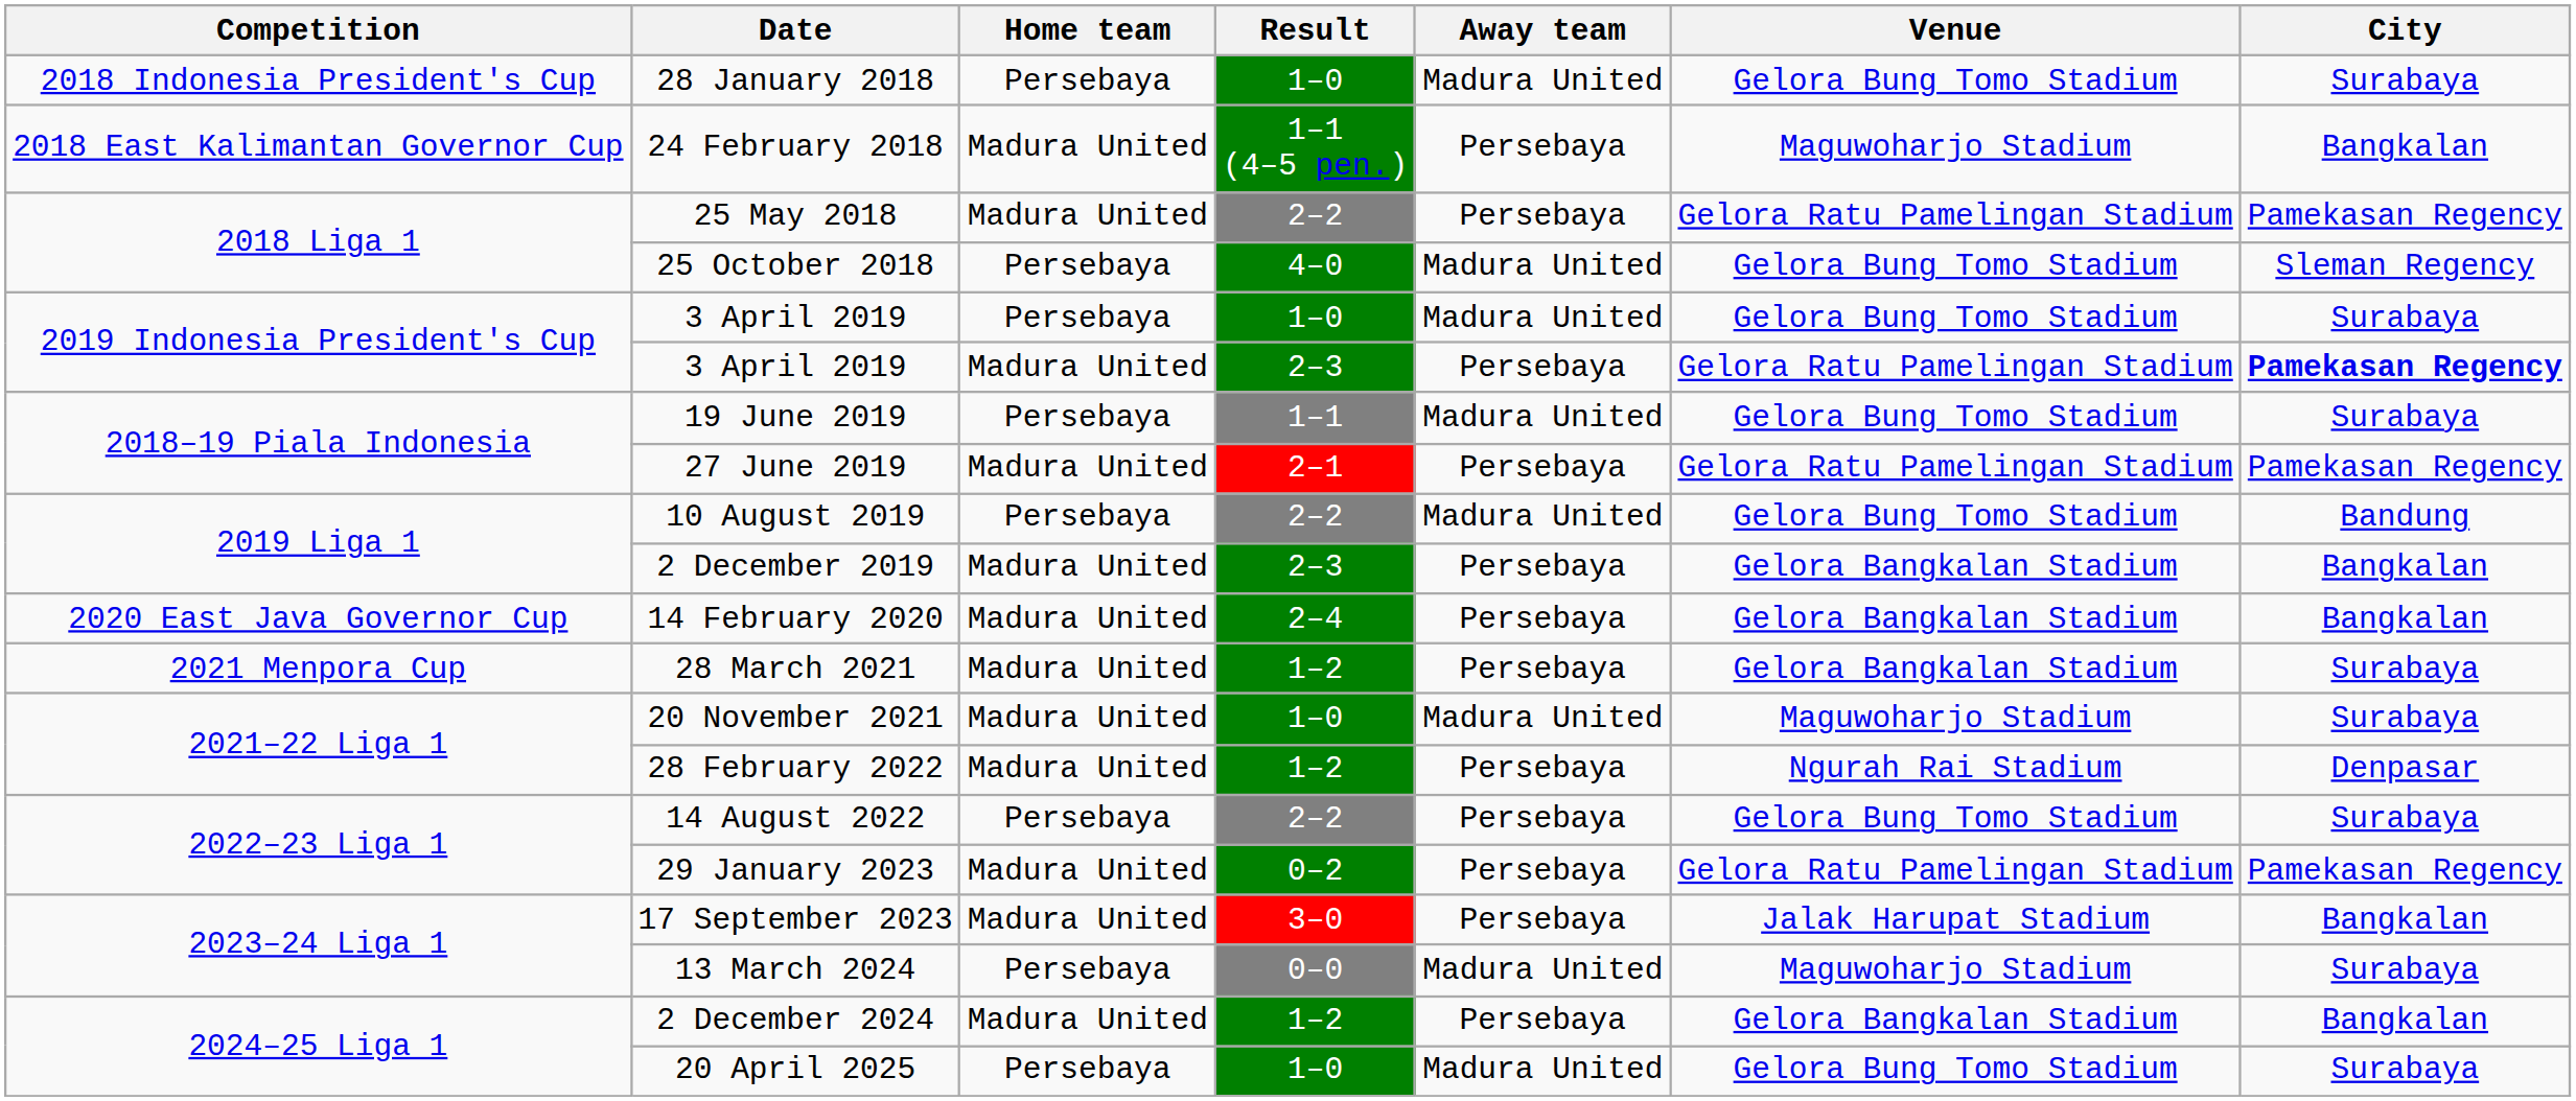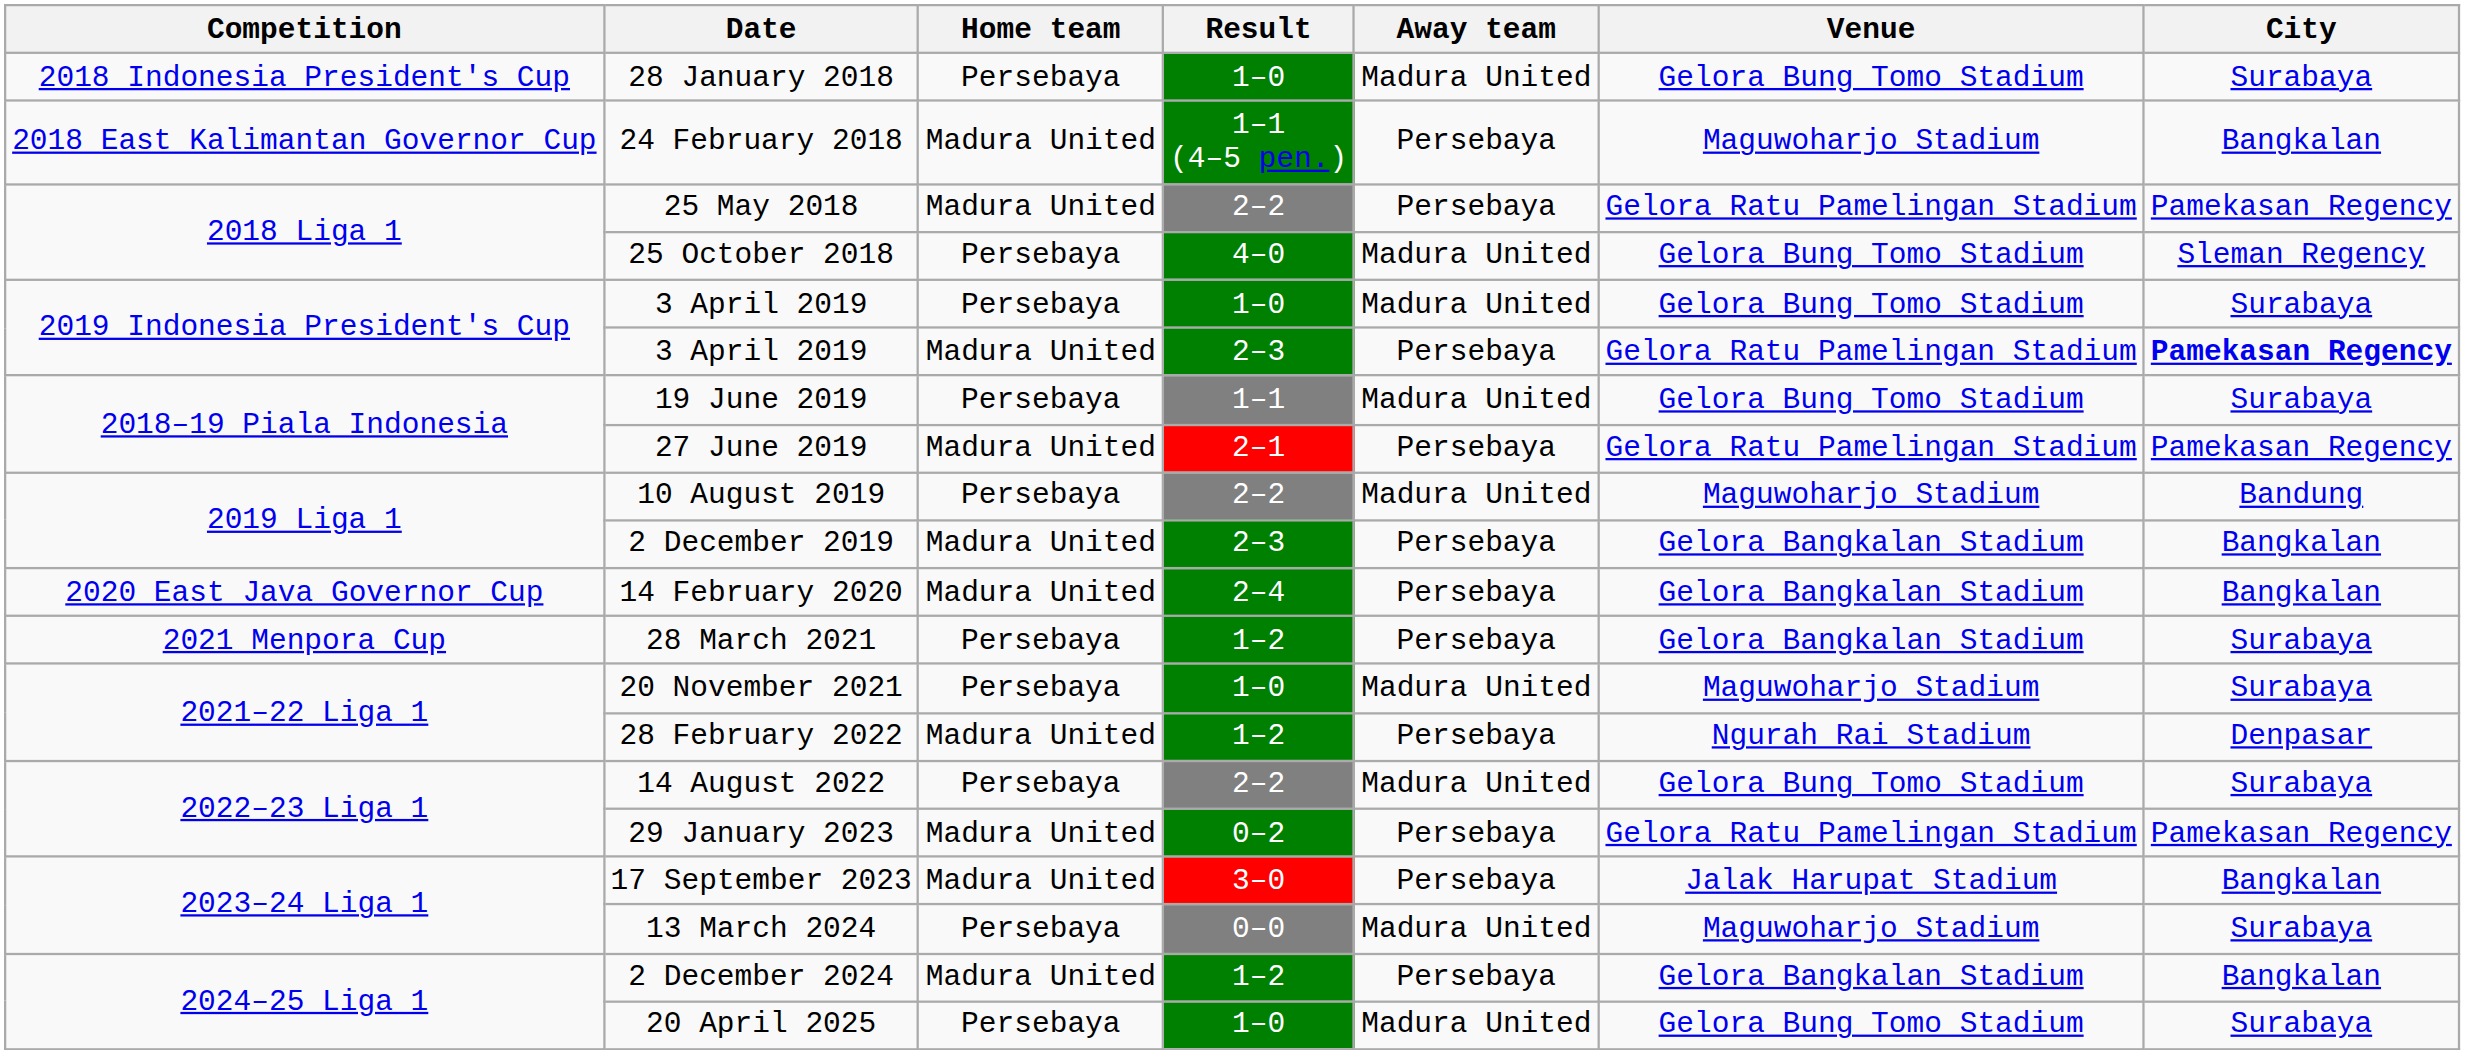10 August 2019 | Venue: Gelora Bung Tomo Stadium -> Maguwoharjo Stadium
28 March 2021 | Home team: Madura United -> Persebaya
20 November 2021 | Home team: Madura United -> Persebaya
14 August 2022 | Away team: Persebaya -> Madura United
